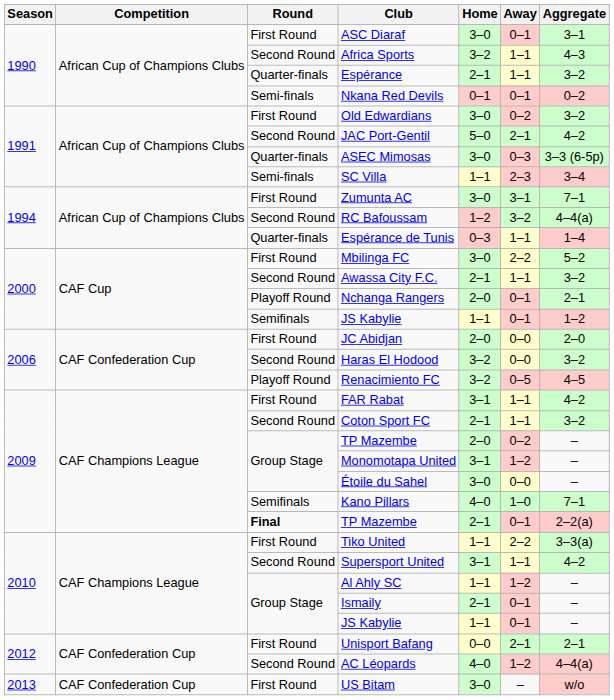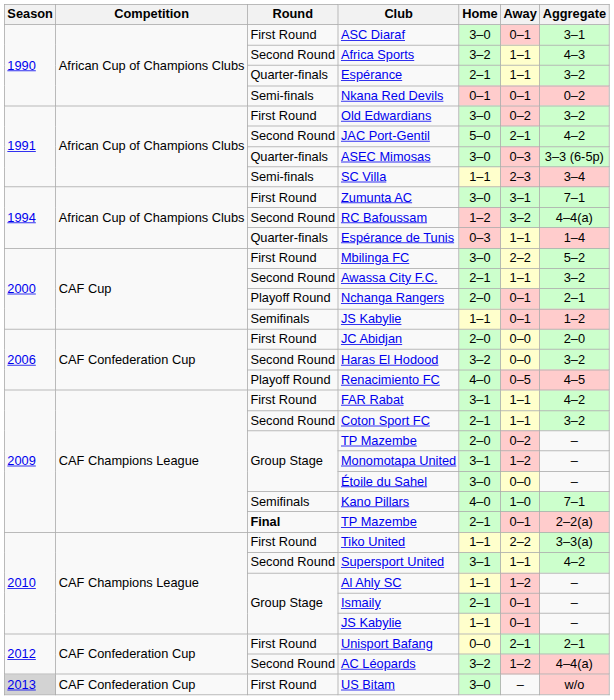Renacimiento FC | Home: 3–2 -> 4–0
AC Léopards | Home: 4–0 -> 3–2
US Bitam | Season: no background -> lightgrey background
